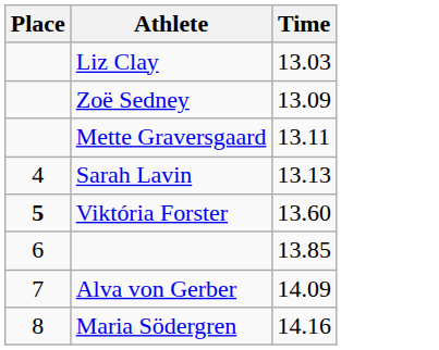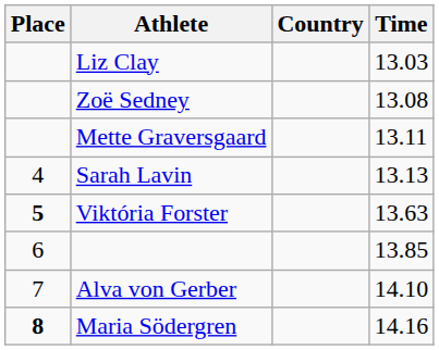+ column: Country
Zoë Sedney | Time: 13.09 -> 13.08
Viktória Forster | Time: 13.60 -> 13.63
Alva von Gerber | Time: 14.09 -> 14.10
Maria Södergren | Place: normal -> bold
